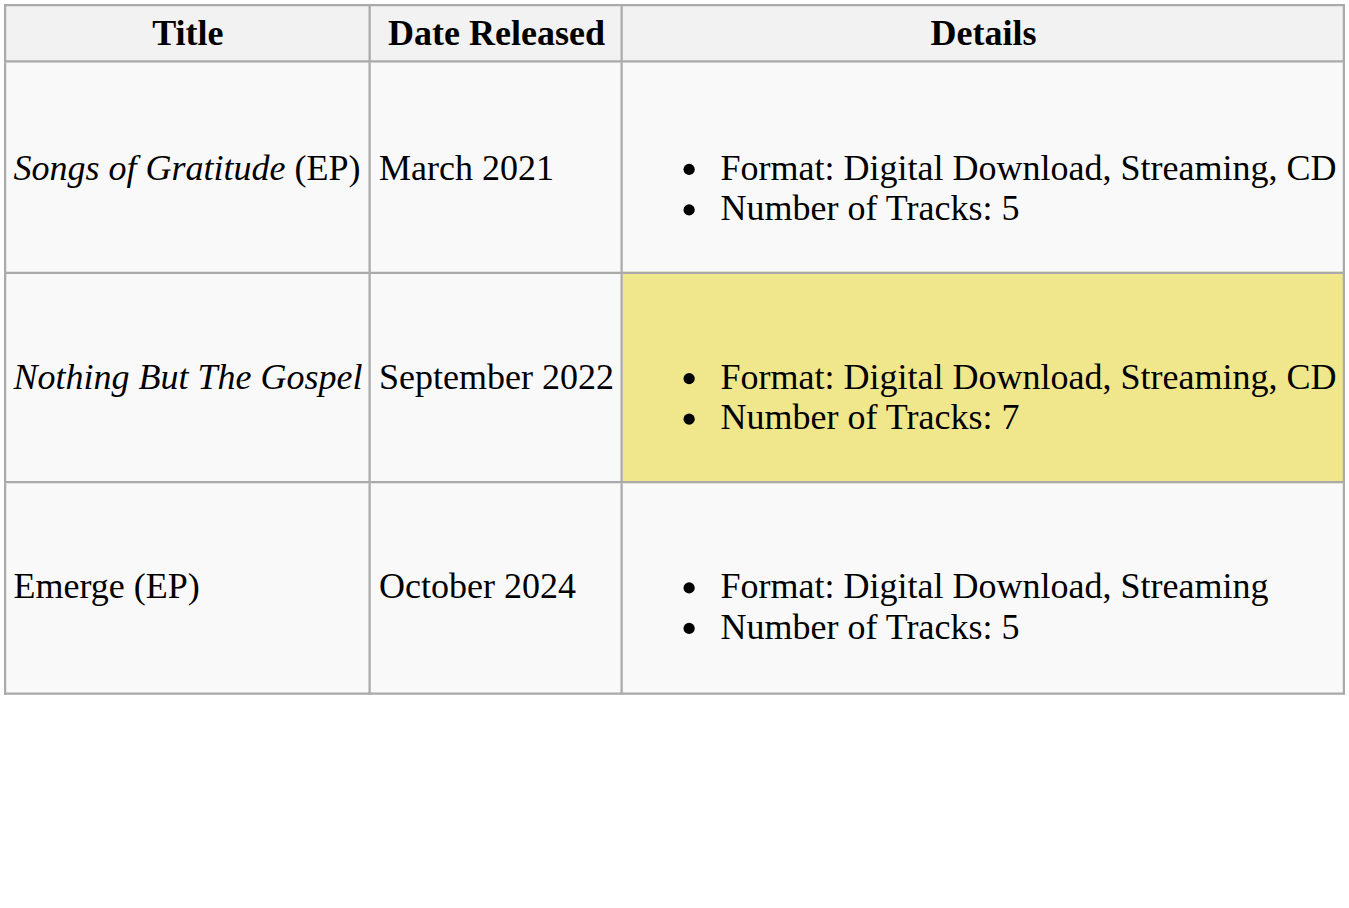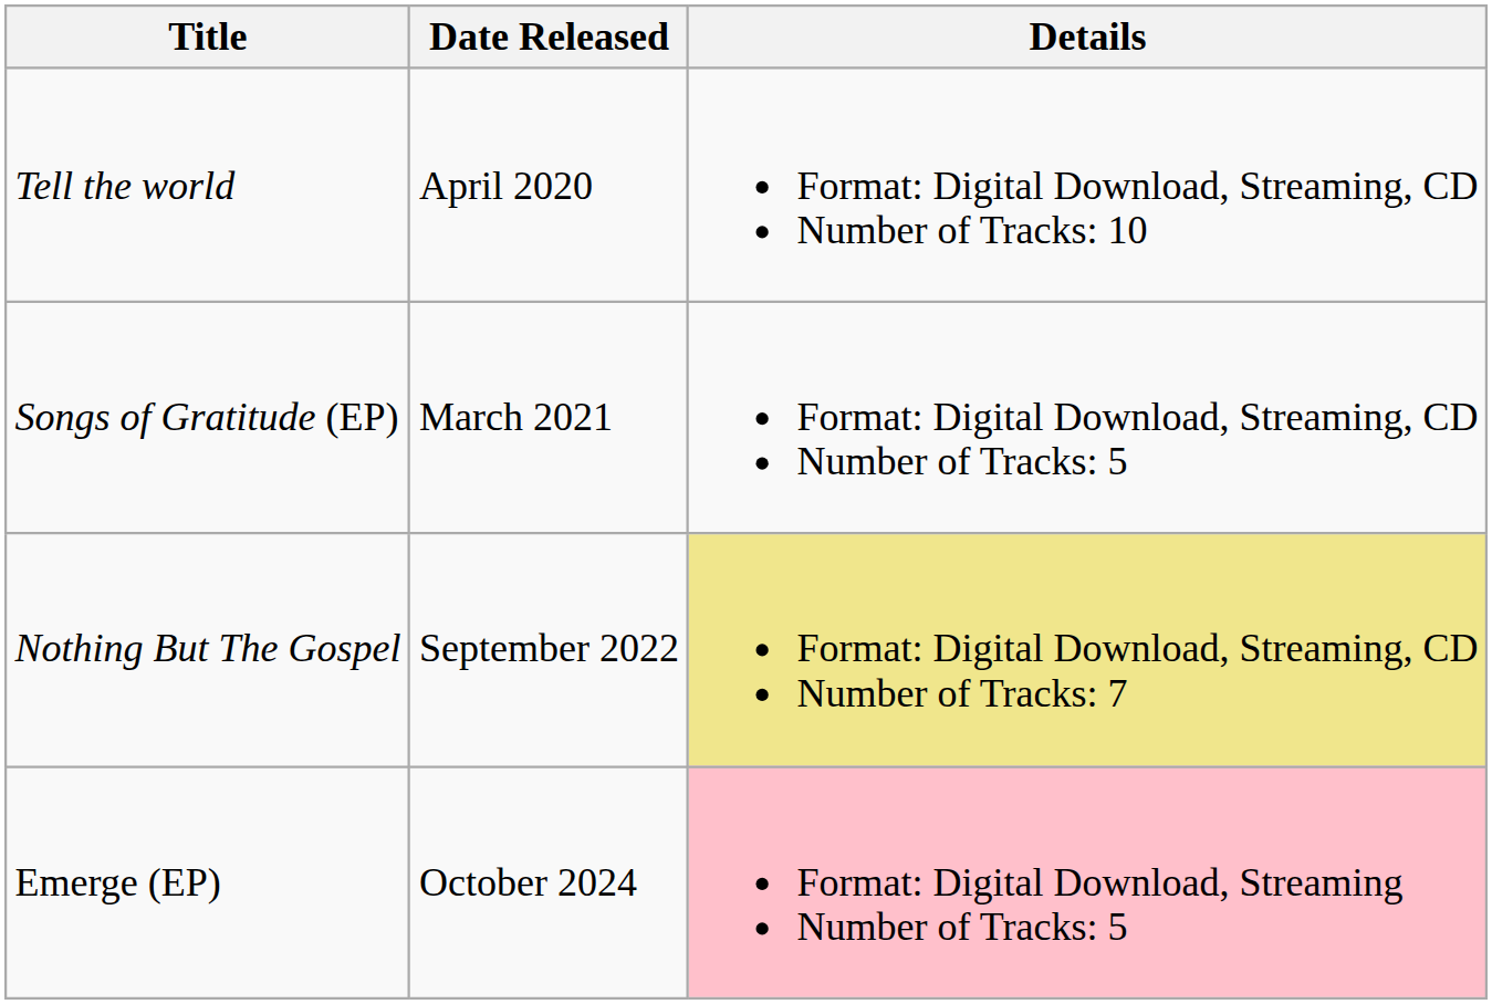+ row: Tell the world | April 2020 | Format: Digital Download, Streaming, CD Number of Tracks: 10
Emerge (EP) | Details: no background -> pink background
